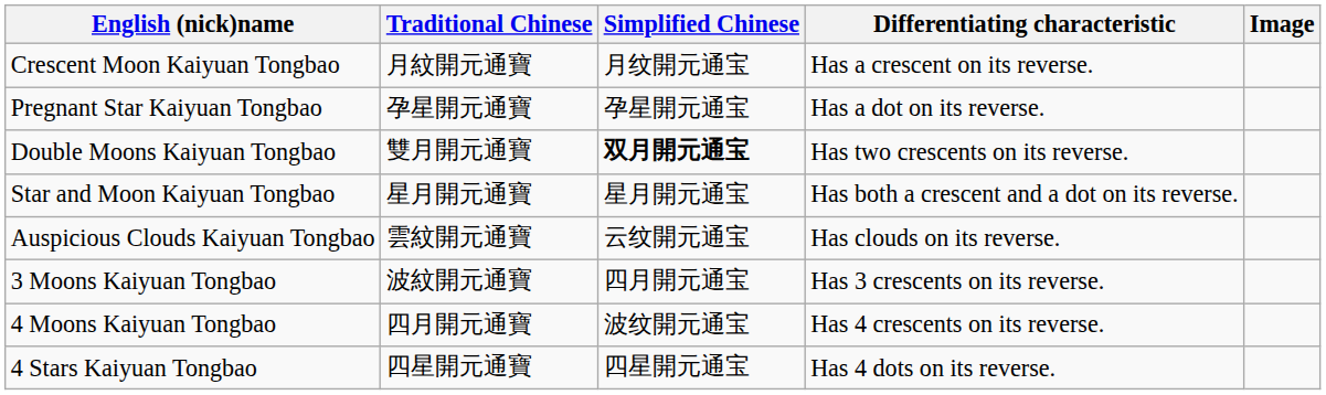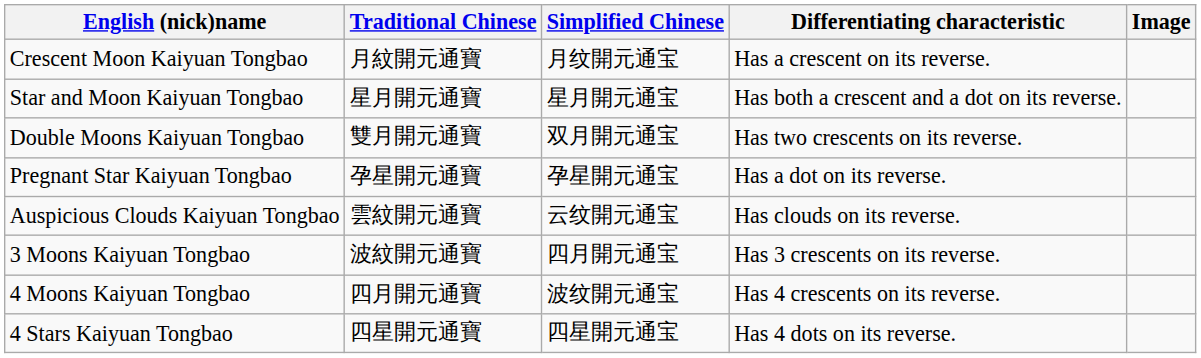rows swapped: Pregnant Star Kaiyuan Tongbao <-> Star and Moon Kaiyuan Tongbao
Double Moons Kaiyuan Tongbao | Simplified Chinese: bold -> normal
